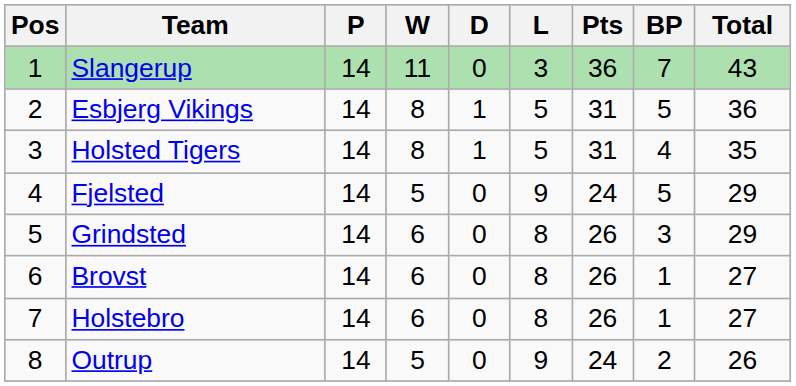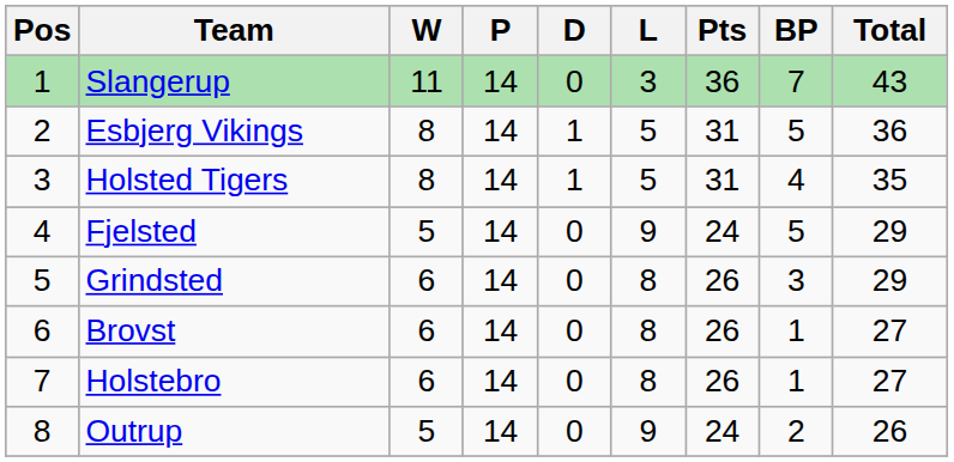columns swapped: P <-> W
